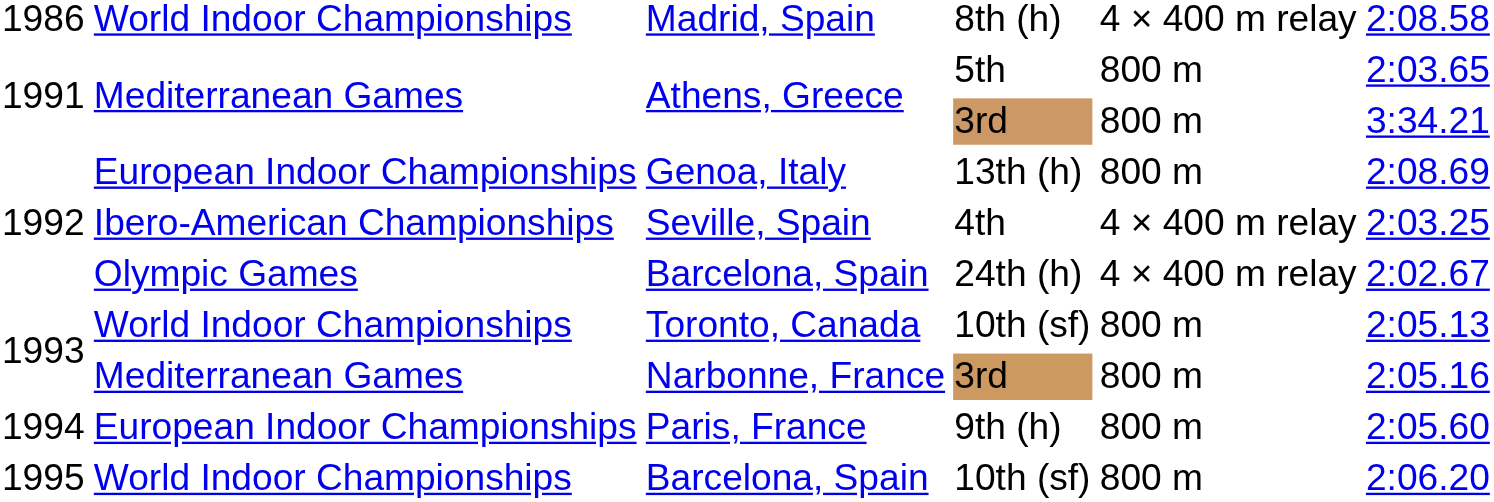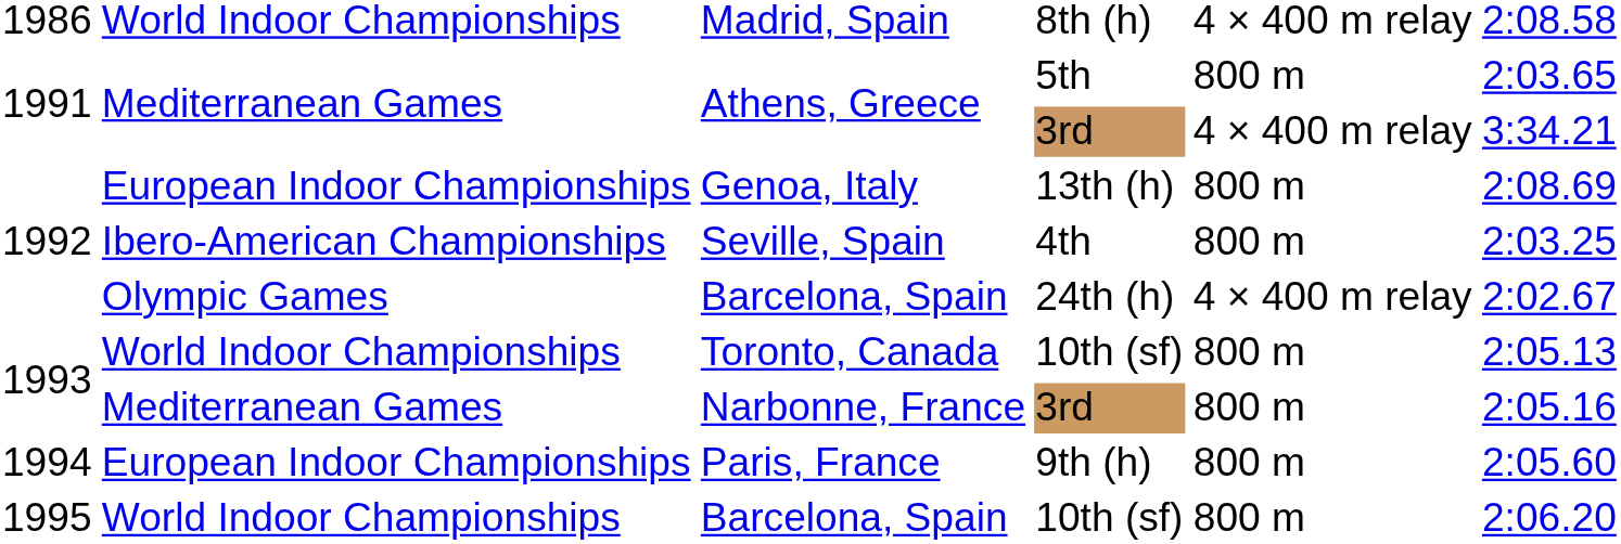Athens, Greece / 3rd | column 5: 800 m -> 4 × 400 m relay
Seville, Spain | column 5: 4 × 400 m relay -> 800 m
